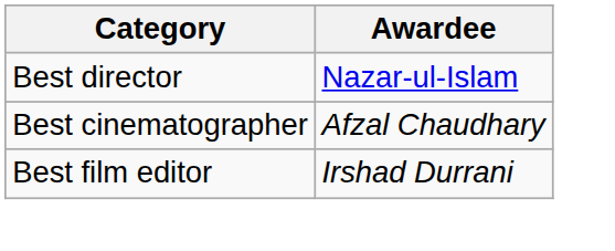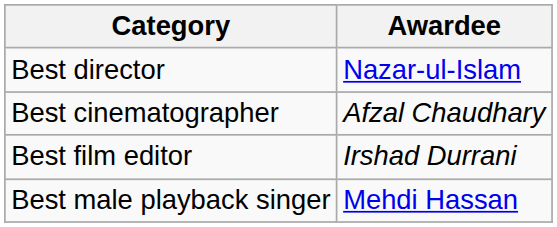+ row: Best male playback singer | Mehdi Hassan
